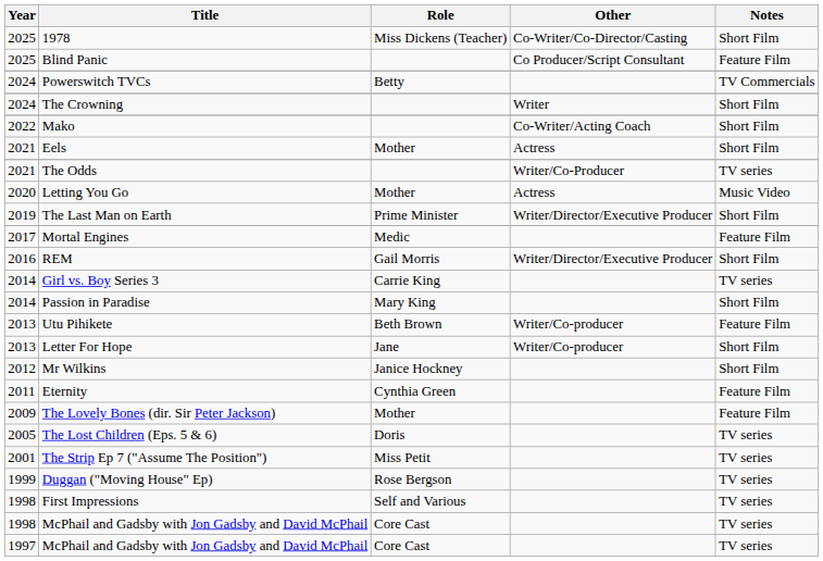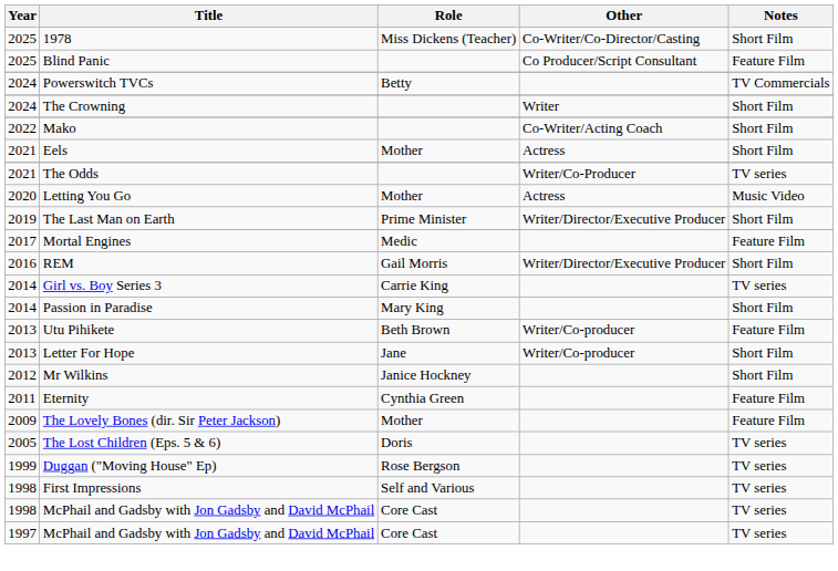- row: 2001 | The Strip Ep 7 ("Assume The Position") | Miss Petit | TV series
